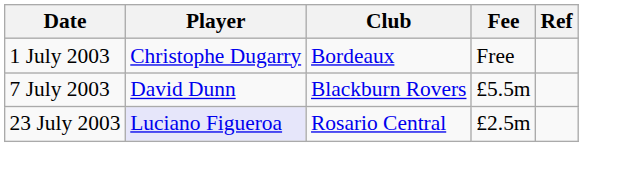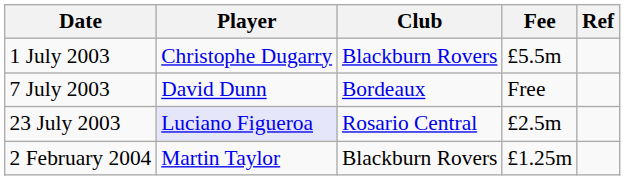1 July 2003 | Club: Bordeaux -> Blackburn Rovers
1 July 2003 | Fee: Free -> £5.5m
7 July 2003 | Club: Blackburn Rovers -> Bordeaux
7 July 2003 | Fee: £5.5m -> Free
+ row: 2 February 2004 | Martin Taylor | Blackburn Rovers | £1.25m
